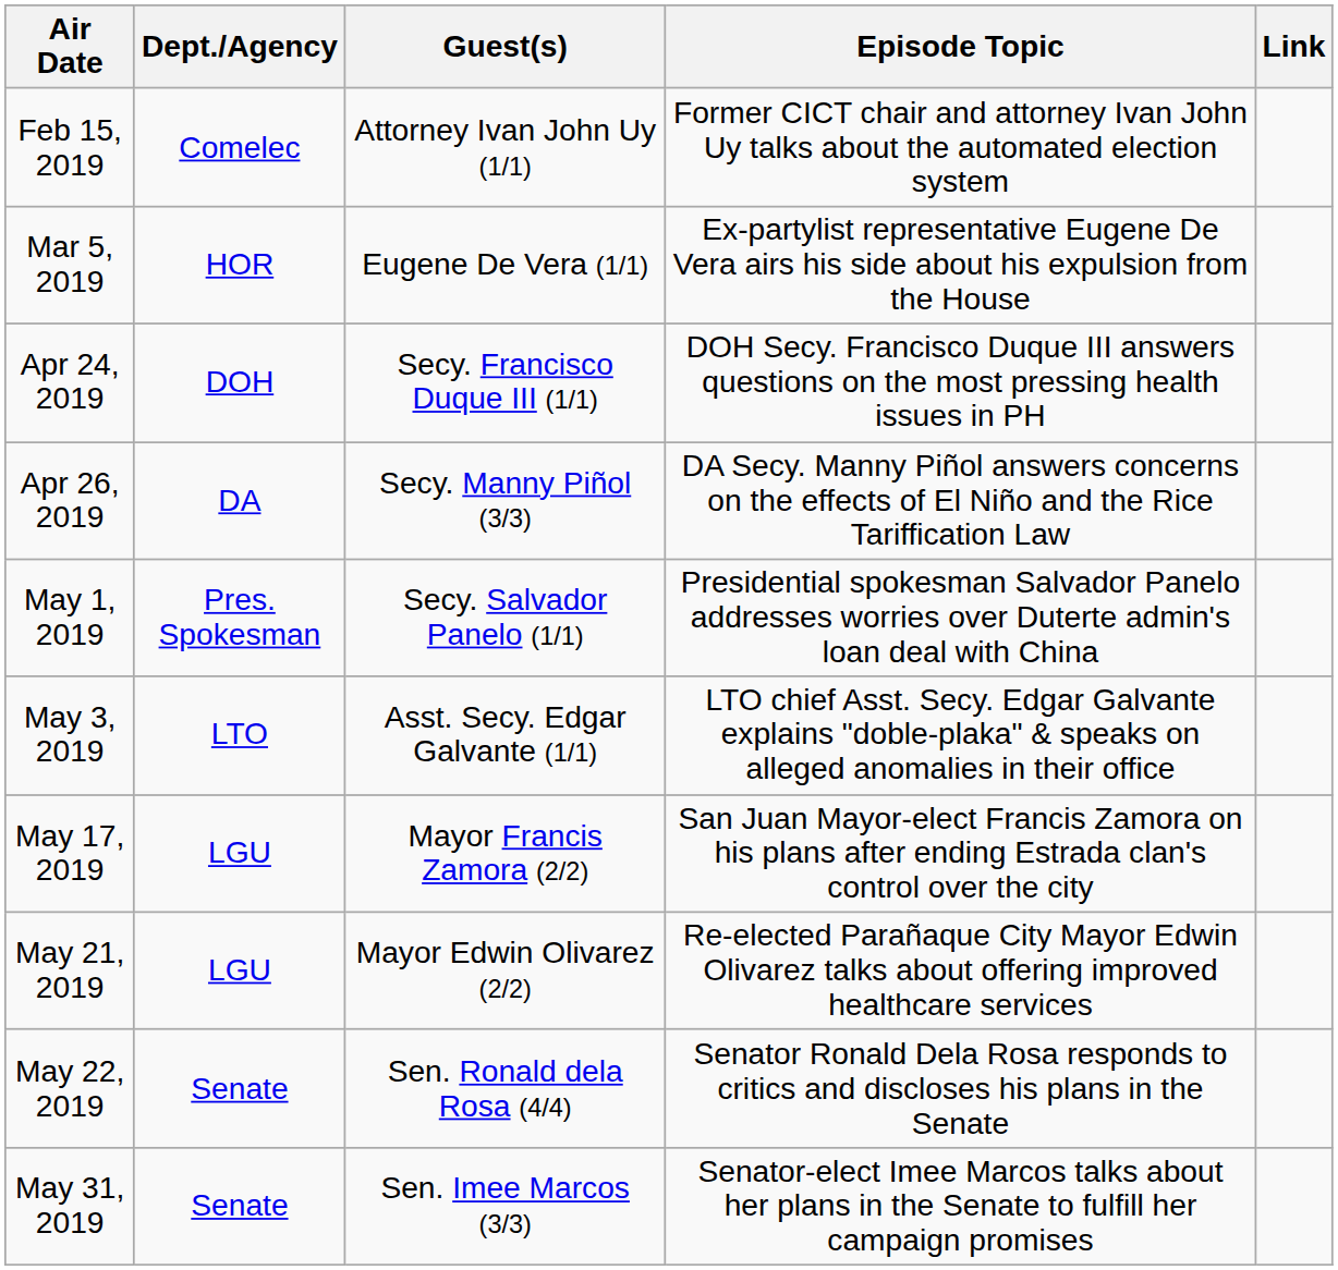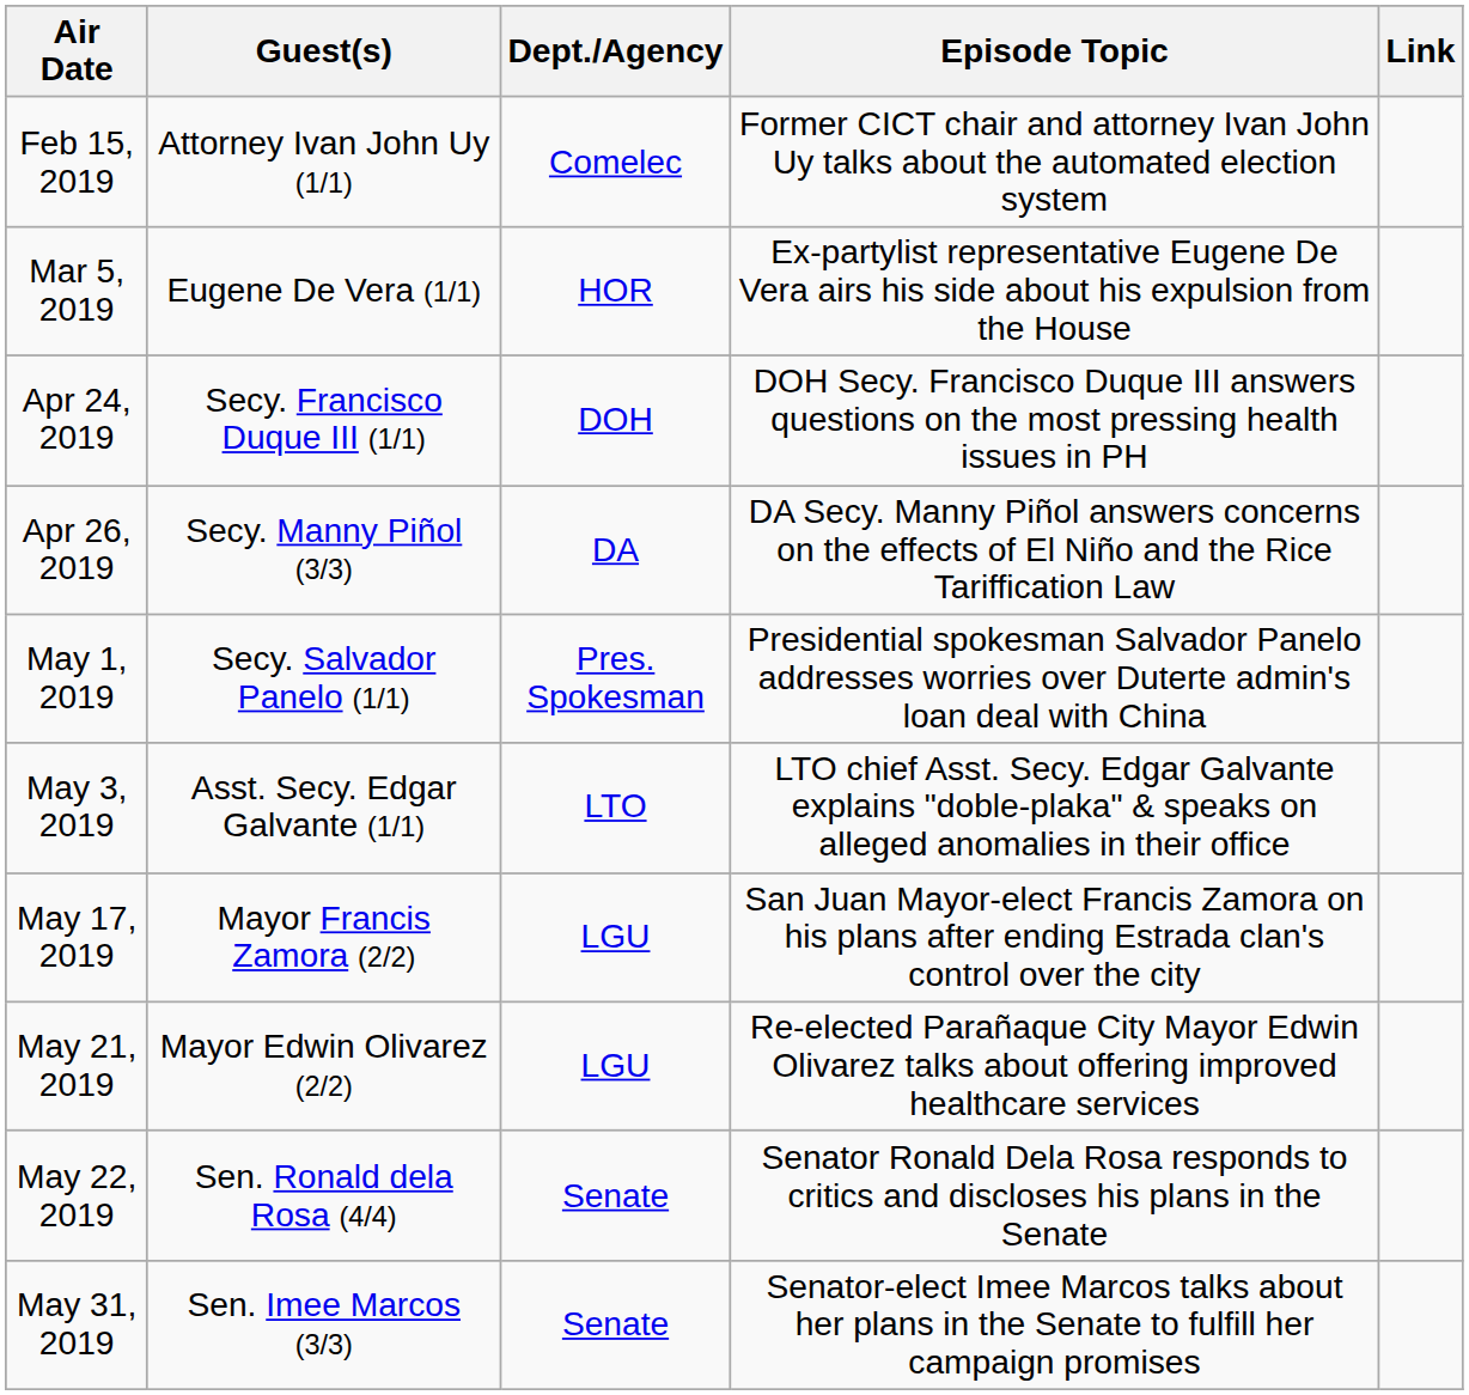columns swapped: Guest(s) <-> Dept./Agency
